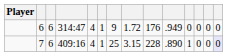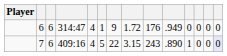7 | column 6: 1 -> 5
7 | column 7: 25 -> 22
7 | column 9: 228 -> 243
